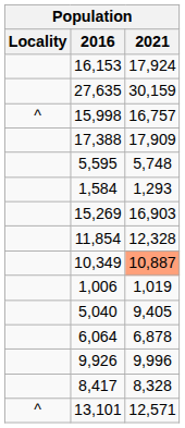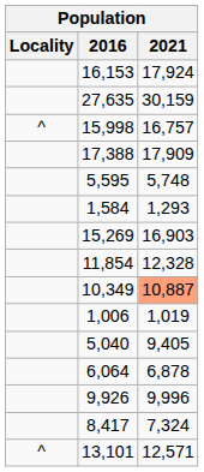8,417 | 2021: 8,328 -> 7,324
